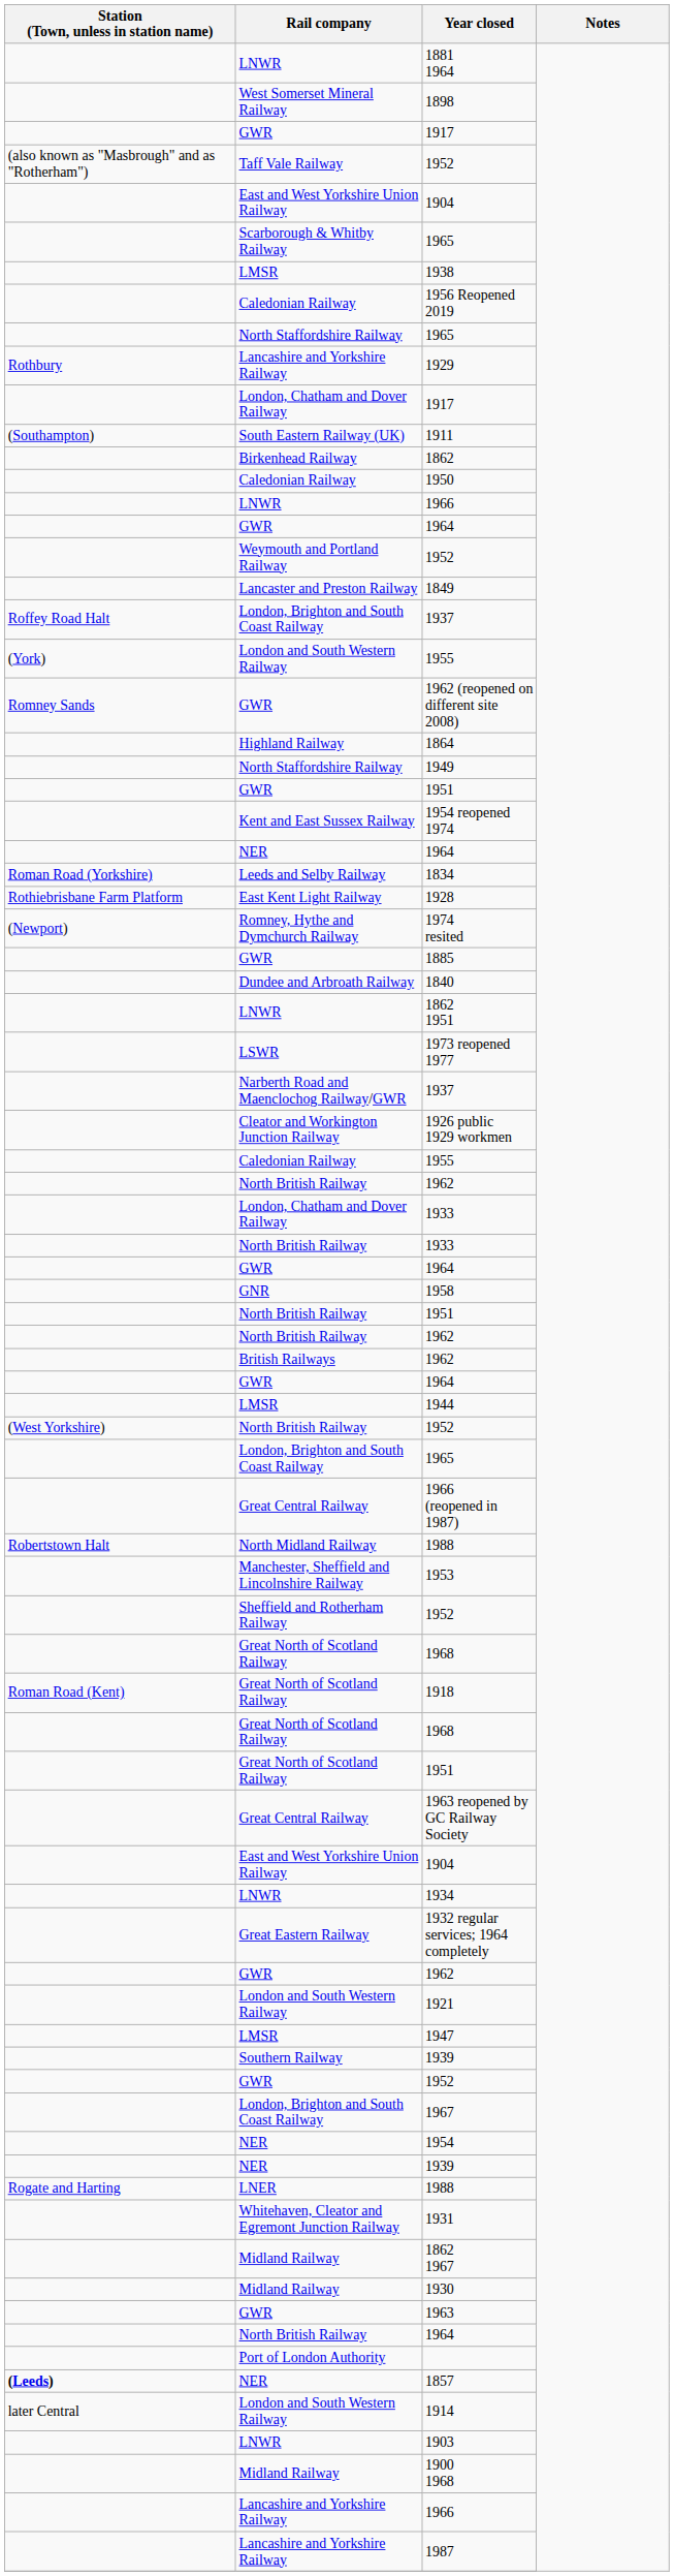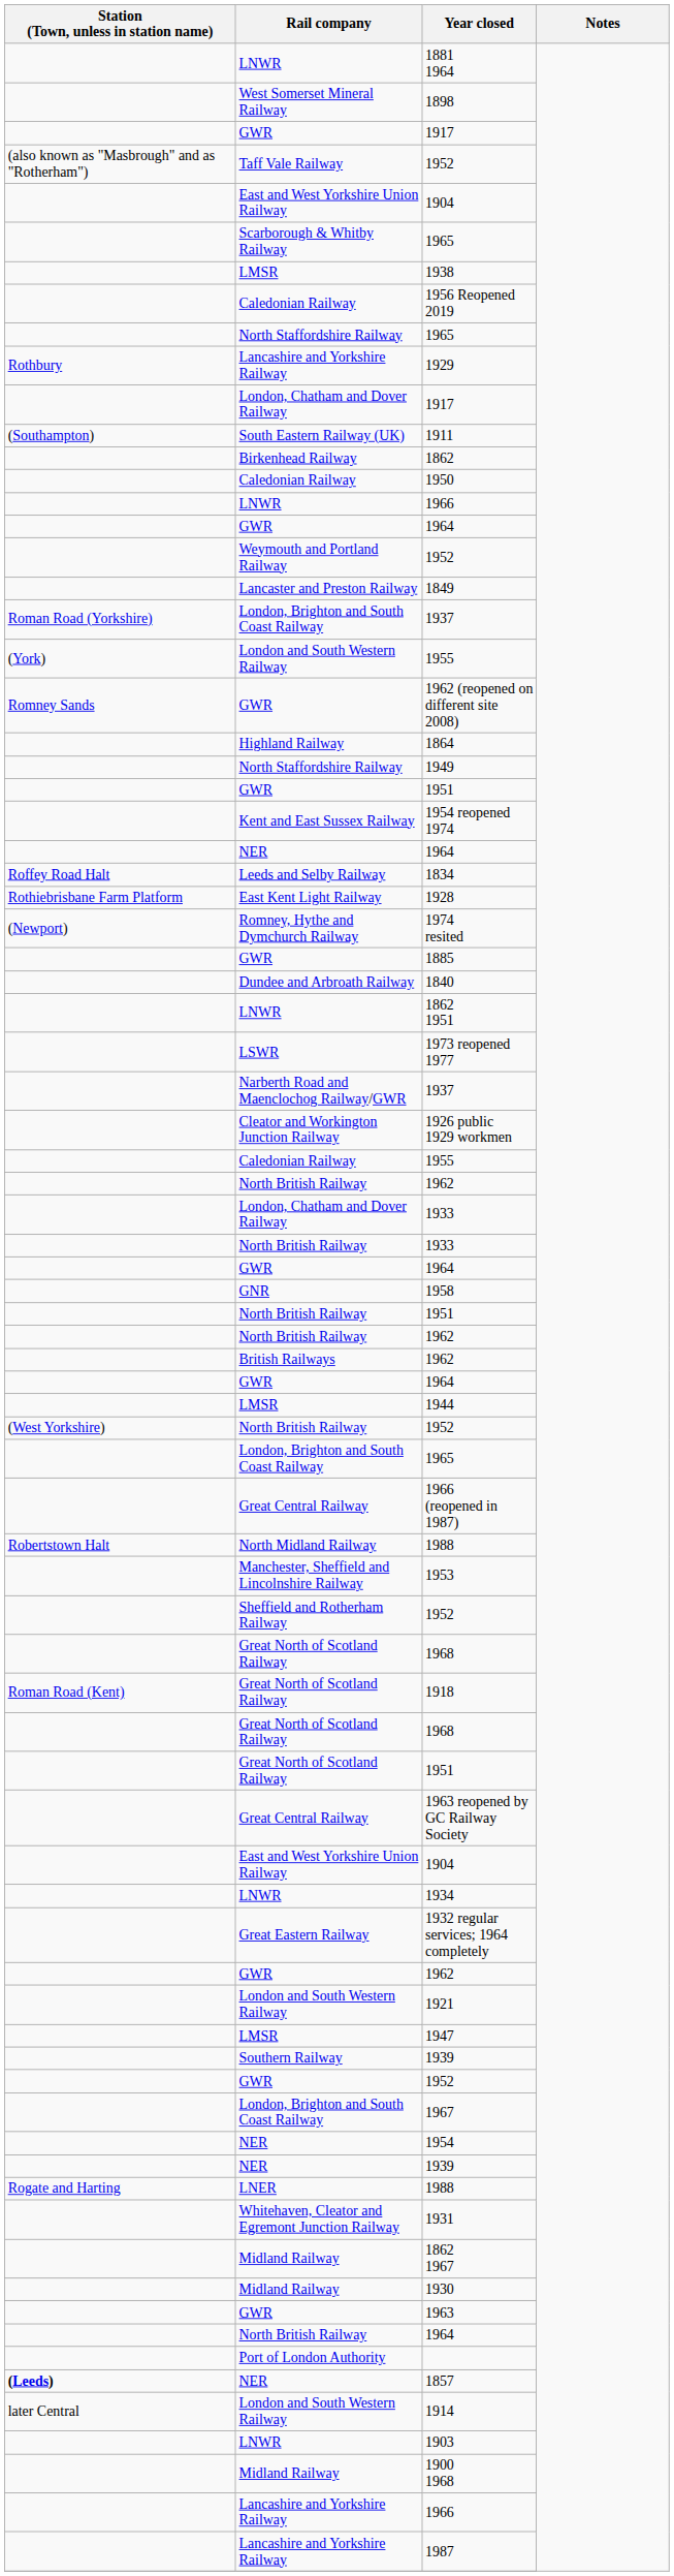London, Brighton and South Coast Railway / 1937 | Station (Town, unless in station name): Roffey Road Halt -> Roman Road (Yorkshire)
1834 | Station (Town, unless in station name): Roman Road (Yorkshire) -> Roffey Road Halt
